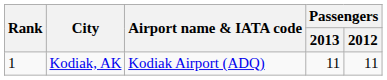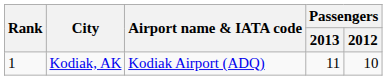Kodiak, AK | Passengers / 2012: 11 -> 10
